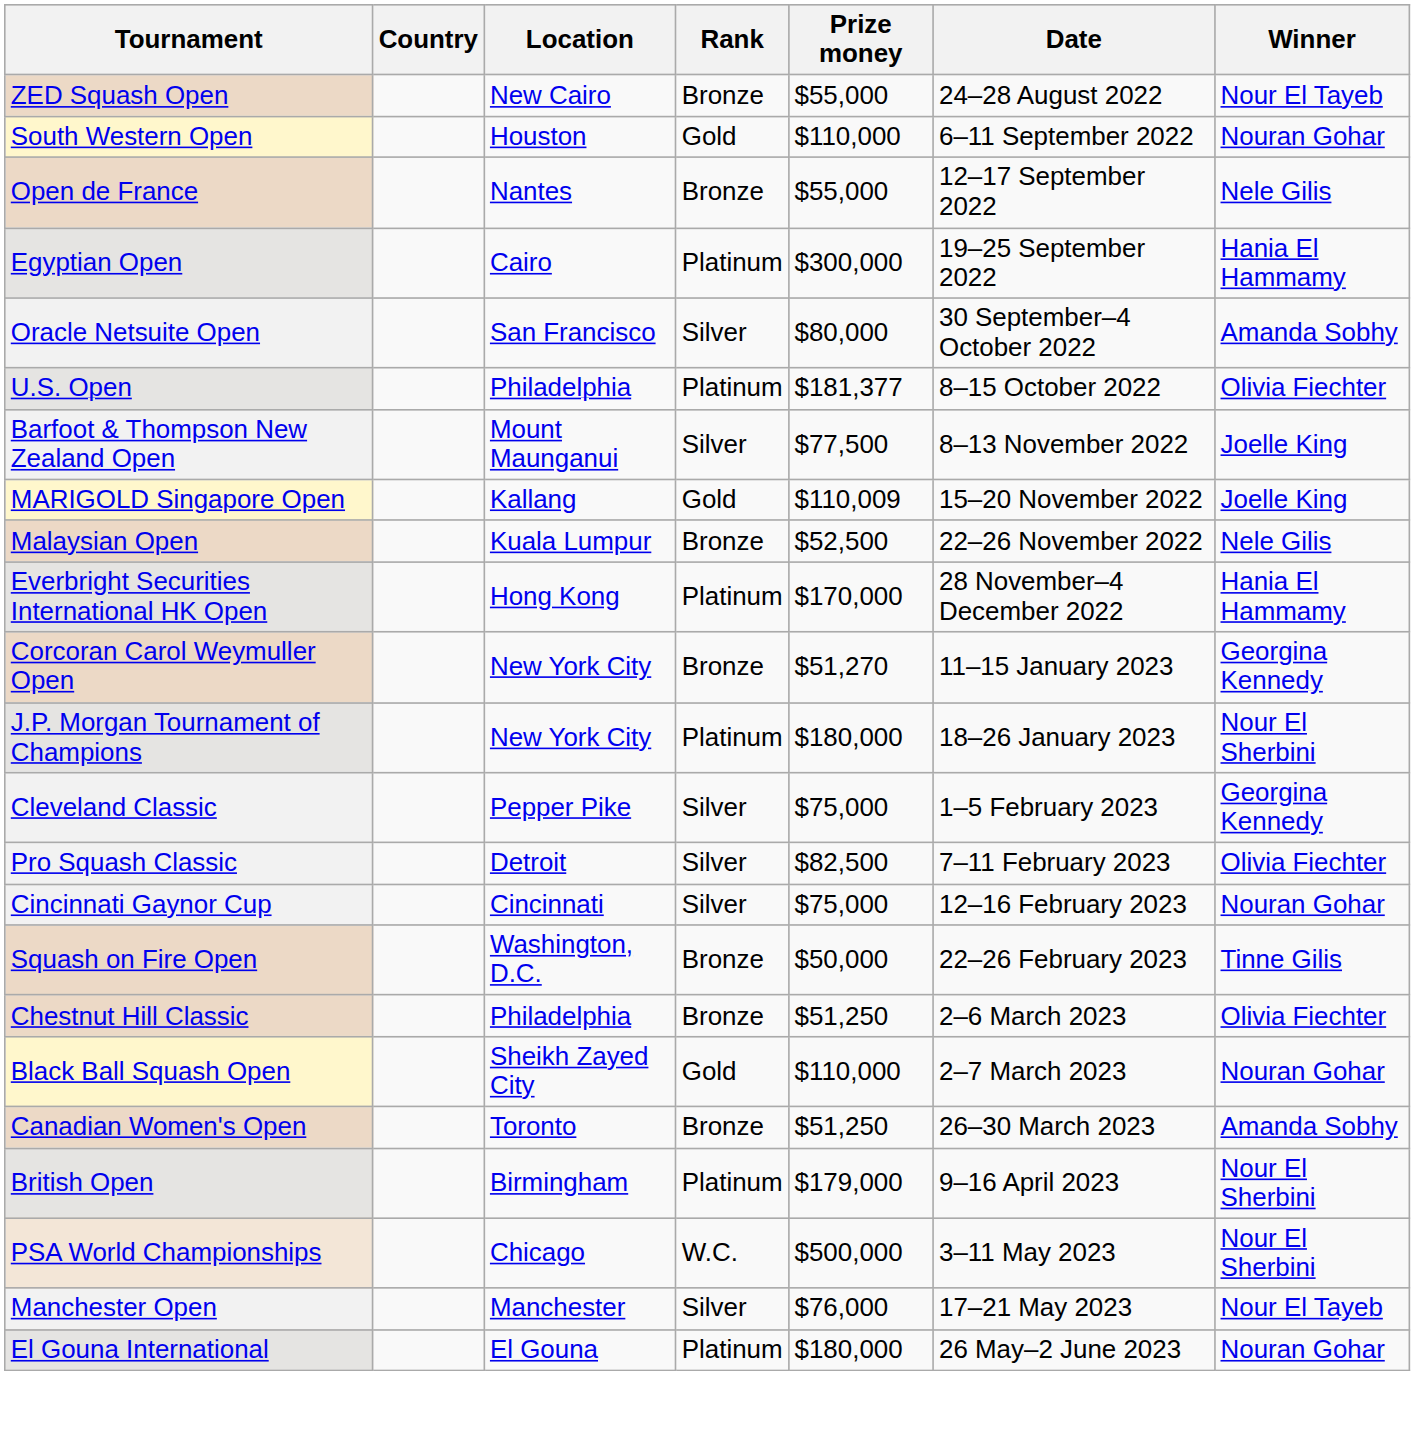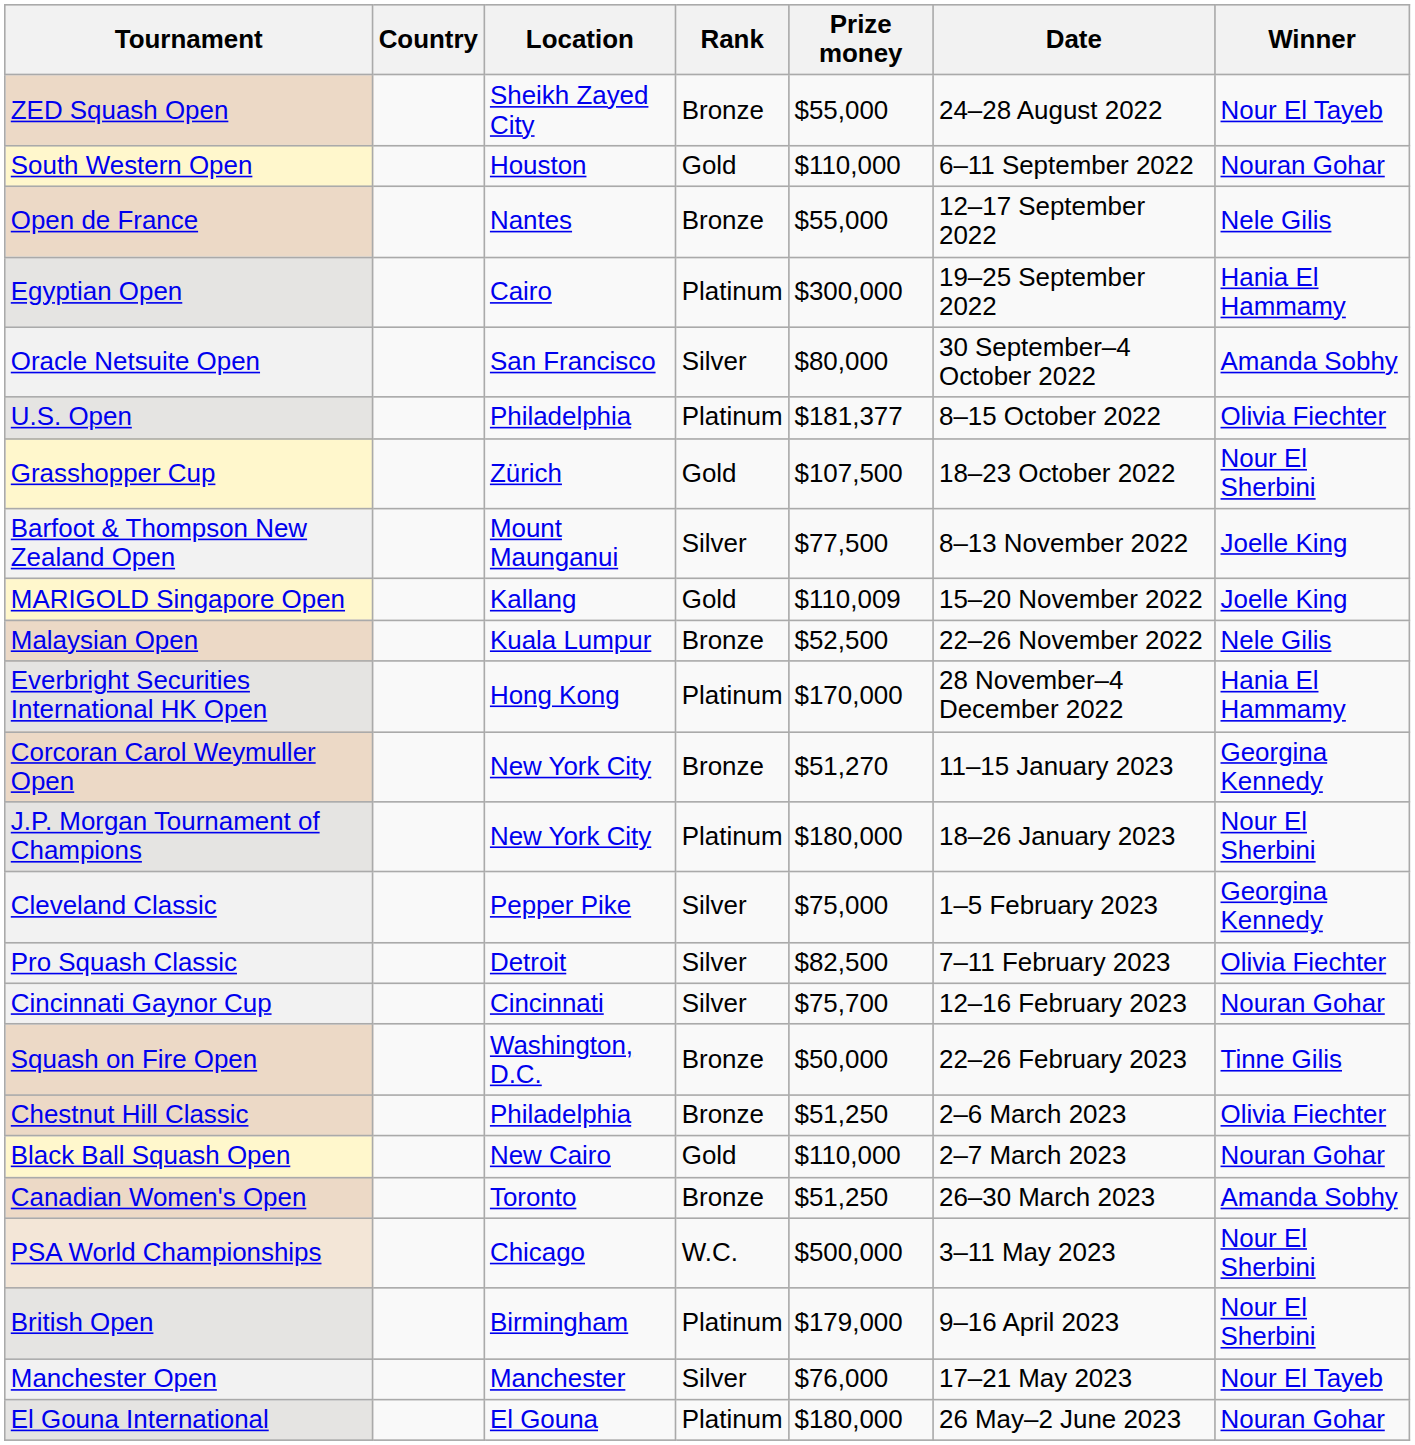ZED Squash Open | Location: New Cairo -> Sheikh Zayed City
+ row: Grasshopper Cup | Zürich | Gold | $107,500 | 18–23 October 2022 | Nour El Sherbini
Cincinnati Gaynor Cup | Prize money: $75,000 -> $75,700
Black Ball Squash Open | Location: Sheikh Zayed City -> New Cairo
rows swapped: British Open <-> PSA World Championships
